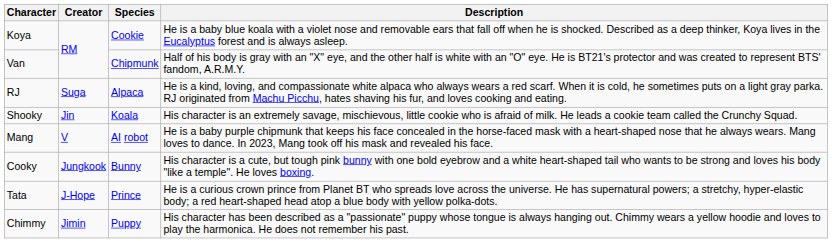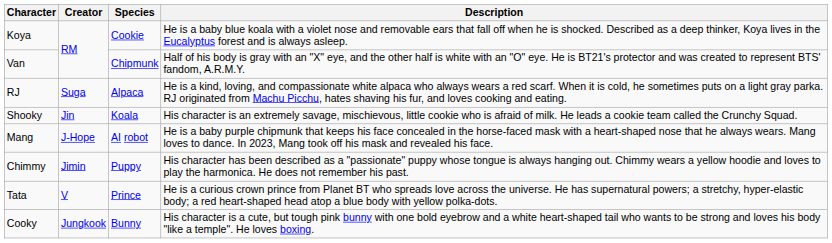Mang | Creator: V -> J-Hope
rows swapped: Chimmy <-> Cooky
Tata | Creator: J-Hope -> V
